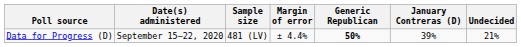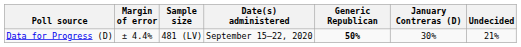columns swapped: Date(s) administered <-> Margin of error
Data for Progress (D) | January Contreras (D): 39% -> 30%
